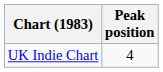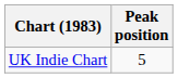UK Indie Chart | Peak position: 4 -> 5
